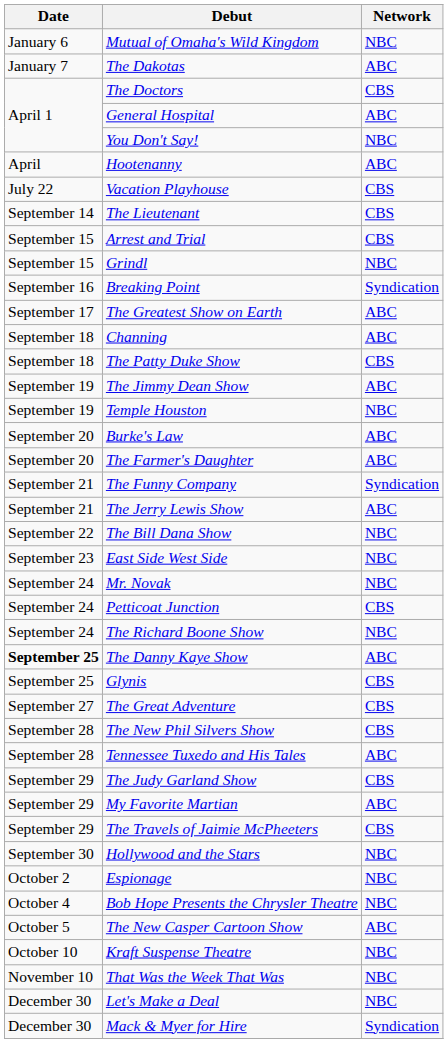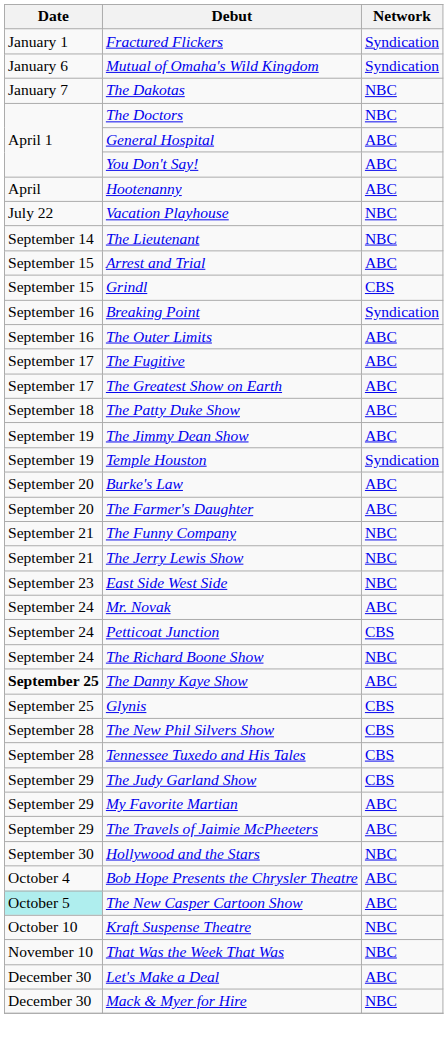+ row: January 1 | Fractured Flickers | Syndication
Mutual of Omaha's Wild Kingdom | Network: NBC -> Syndication
The Dakotas | Network: ABC -> NBC
The Doctors | Network: CBS -> NBC
You Don't Say! | Network: NBC -> ABC
Vacation Playhouse | Network: CBS -> NBC
The Lieutenant | Network: CBS -> NBC
Arrest and Trial | Network: CBS -> ABC
Grindl | Network: NBC -> CBS
+ row: September 16 | The Outer Limits | ABC
+ row: September 17 | The Fugitive | ABC
- row: September 18 | Channing | ABC
The Patty Duke Show | Network: CBS -> ABC
Temple Houston | Network: NBC -> Syndication
The Funny Company | Network: Syndication -> NBC
The Jerry Lewis Show | Network: ABC -> NBC
- row: September 22 | The Bill Dana Show | NBC
Mr. Novak | Network: NBC -> ABC
- row: September 27 | The Great Adventure | CBS
Tennessee Tuxedo and His Tales | Network: ABC -> CBS
The Travels of Jaimie McPheeters | Network: CBS -> ABC
- row: October 2 | Espionage | NBC
Bob Hope Presents the Chrysler Theatre | Network: NBC -> ABC
The New Casper Cartoon Show | Date: no background -> paleturquoise background
Let's Make a Deal | Network: NBC -> ABC
Mack & Myer for Hire | Network: Syndication -> NBC
